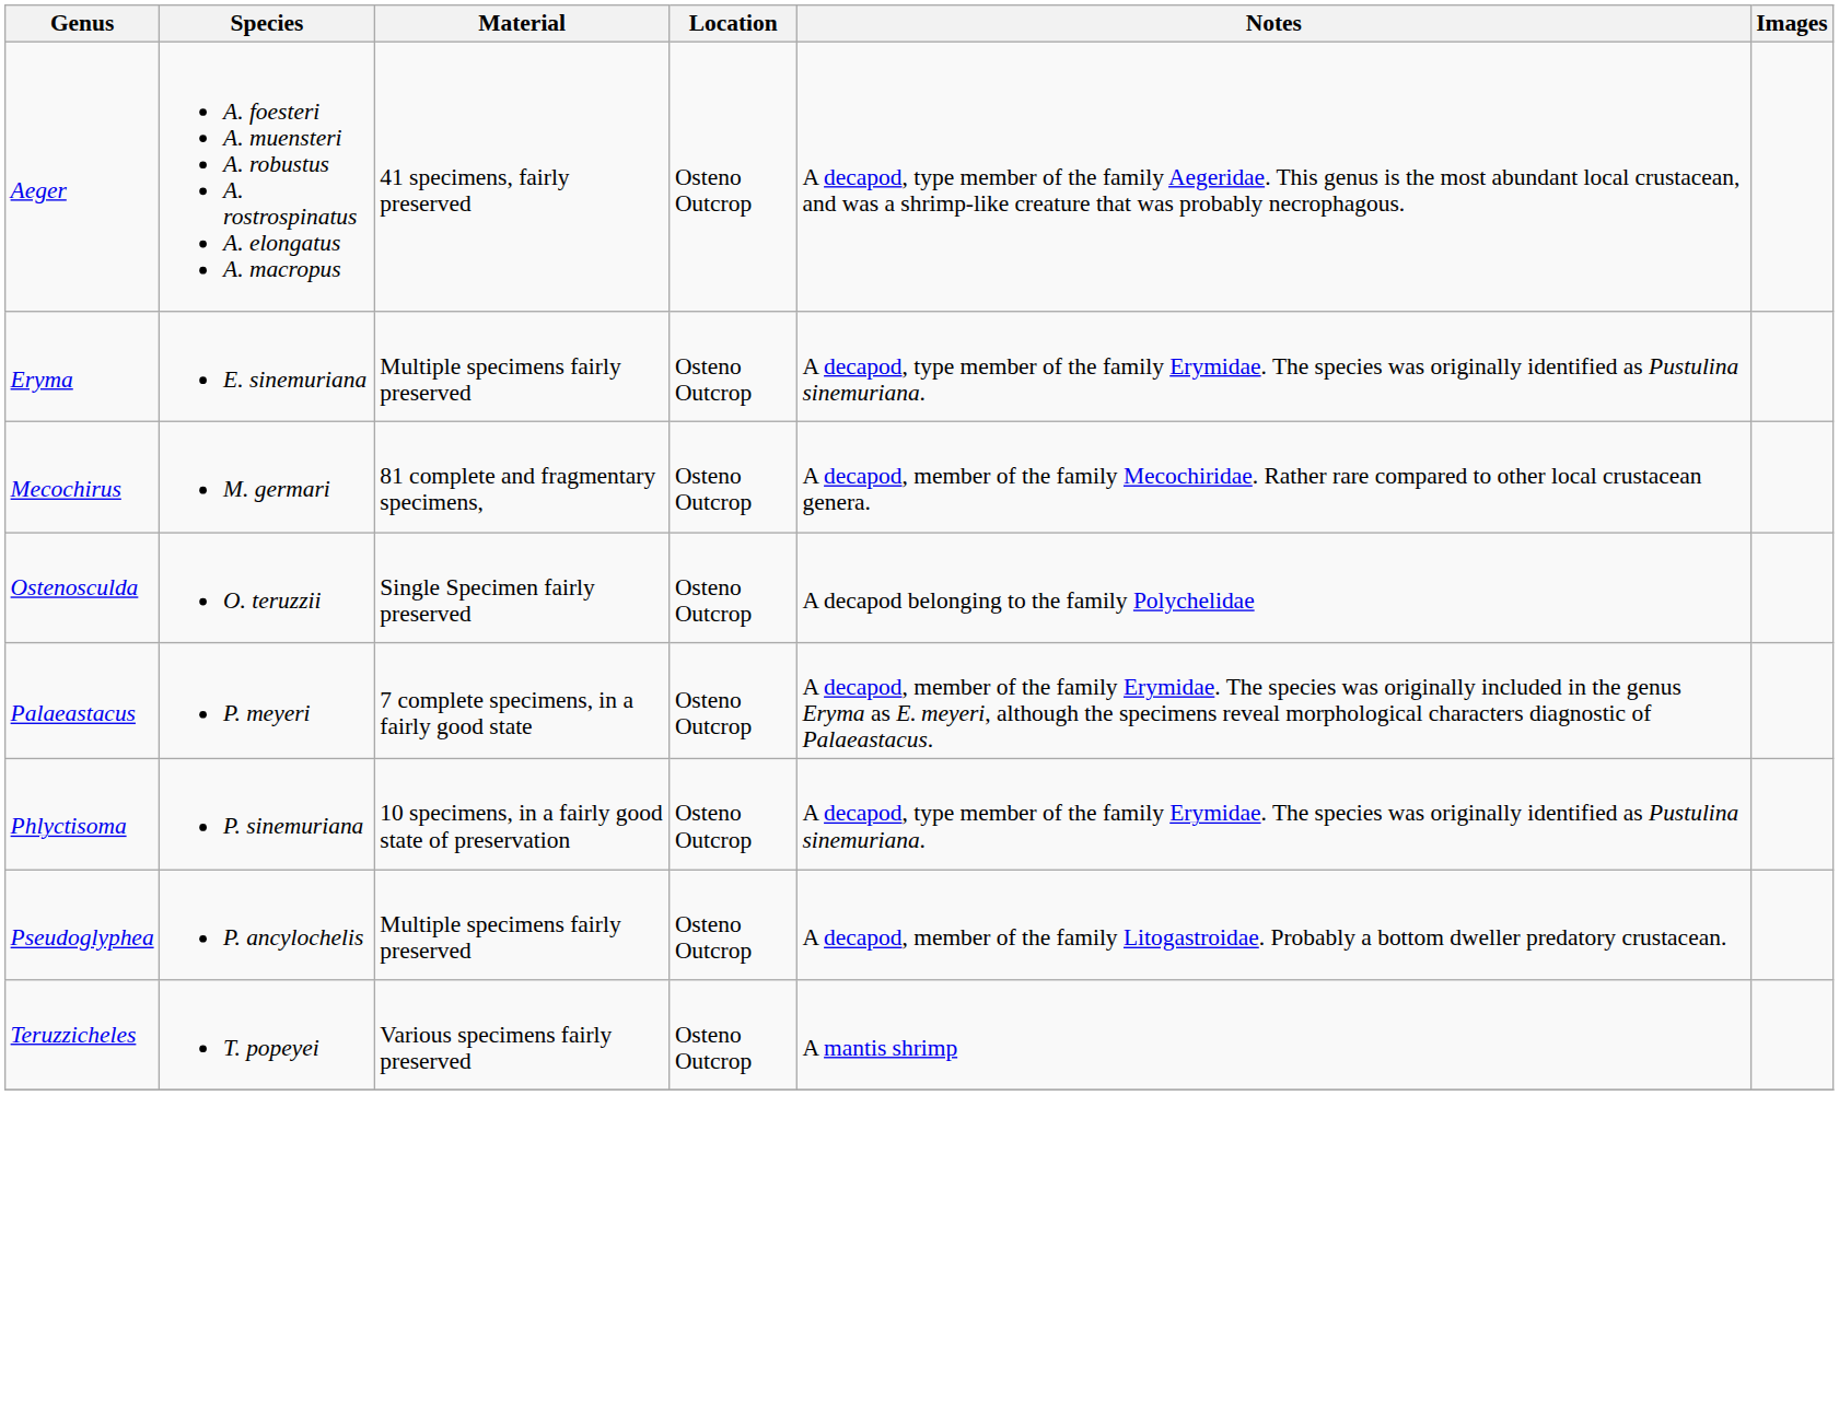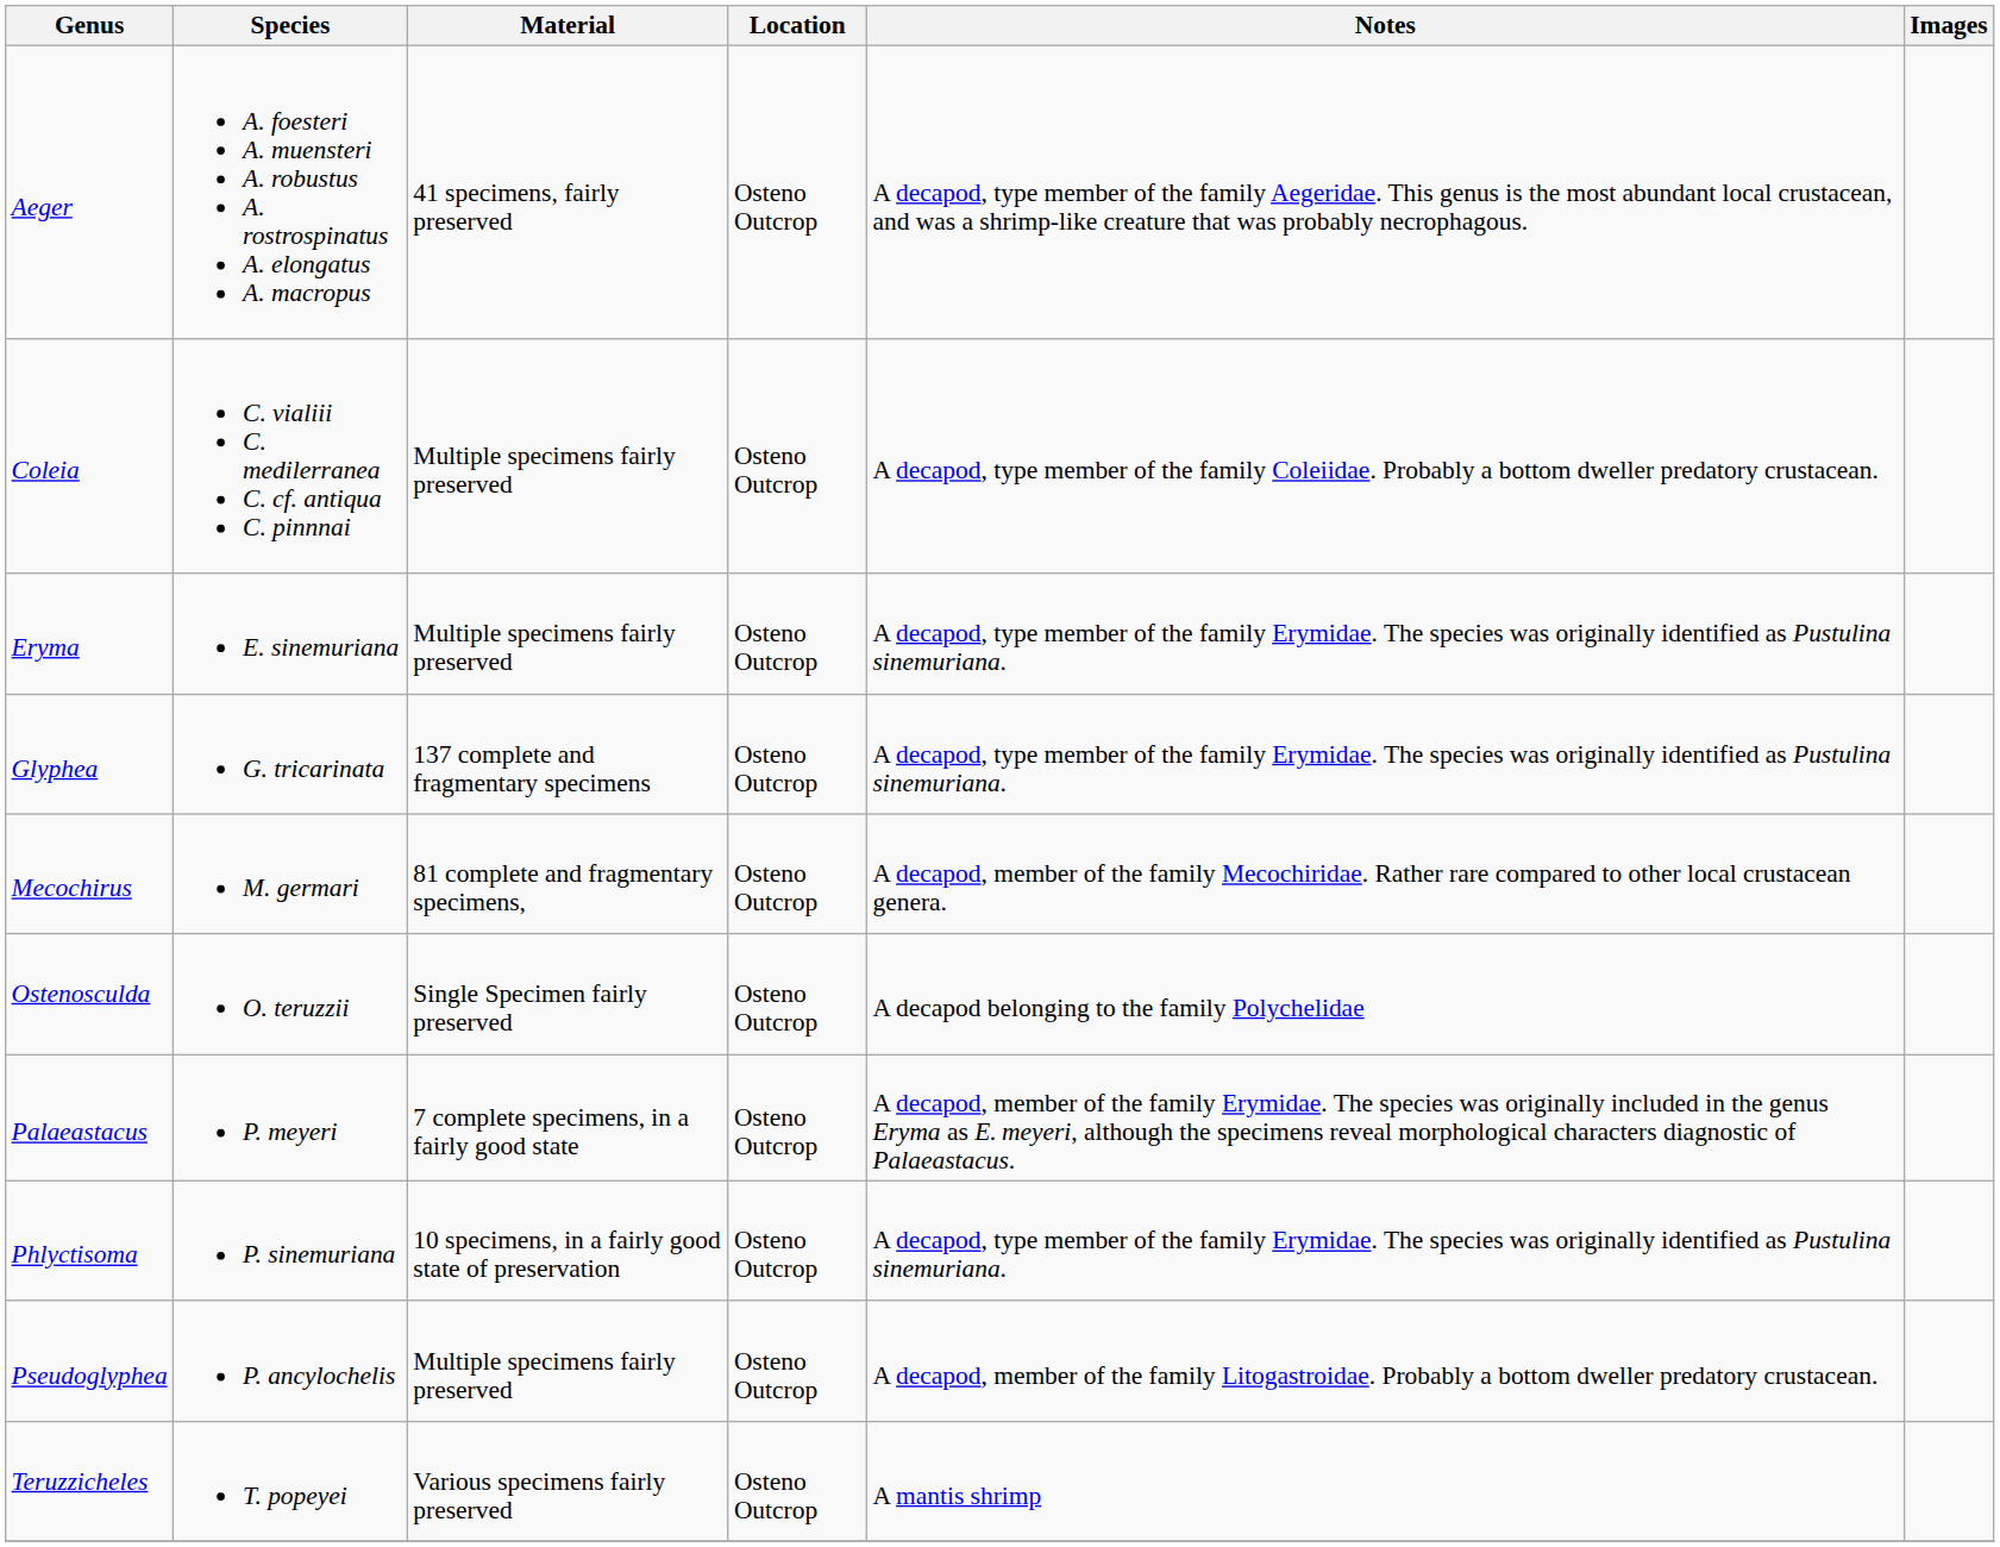+ row: Coleia | C. vialiii C. medilerranea C. cf. antiqua C. pinnnai | Multiple specimens fairly preserved | Osteno Outcrop | A decapod, type member of the family Coleiidae. Probably a bottom dweller predatory crustacean.
+ row: Glyphea | G. tricarinata | 137 complete and fragmentary specimens | Osteno Outcrop | A decapod, type member of the family Erymidae. The species was originally identified as Pustulina sinemuriana.
